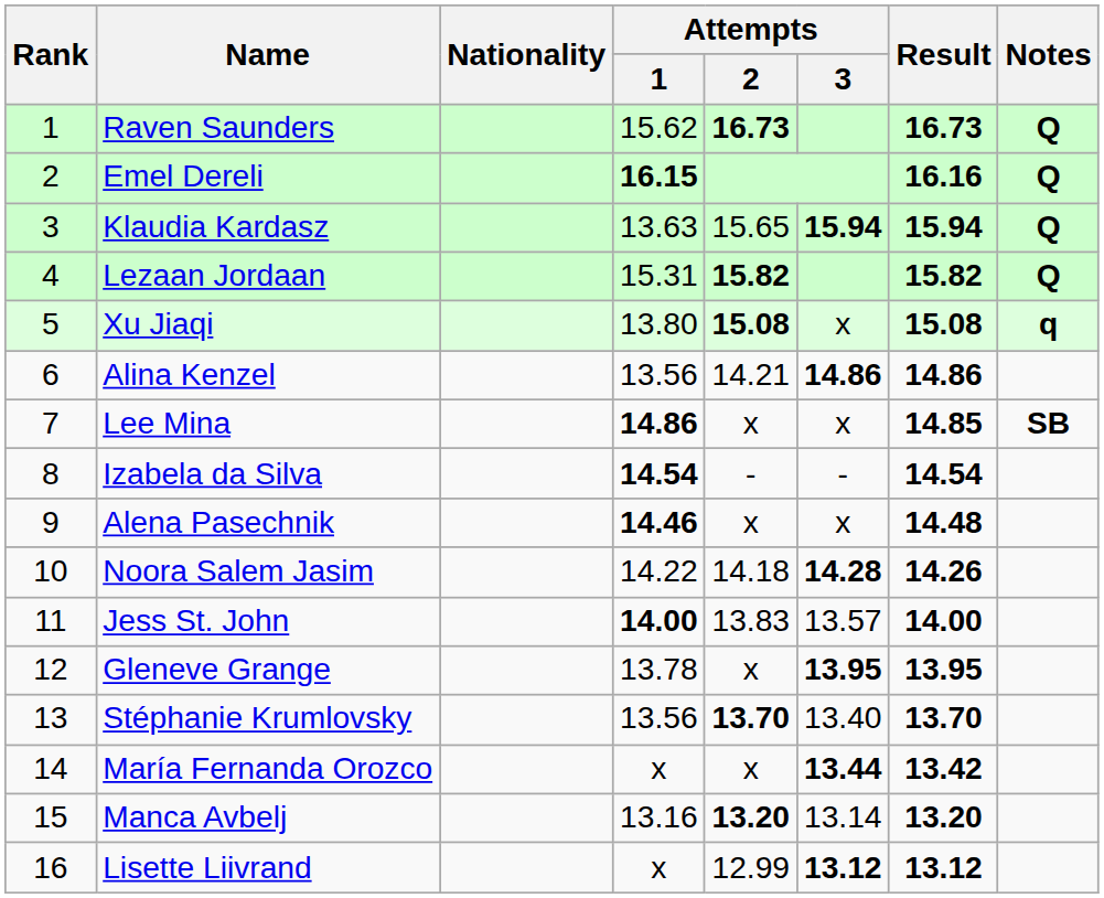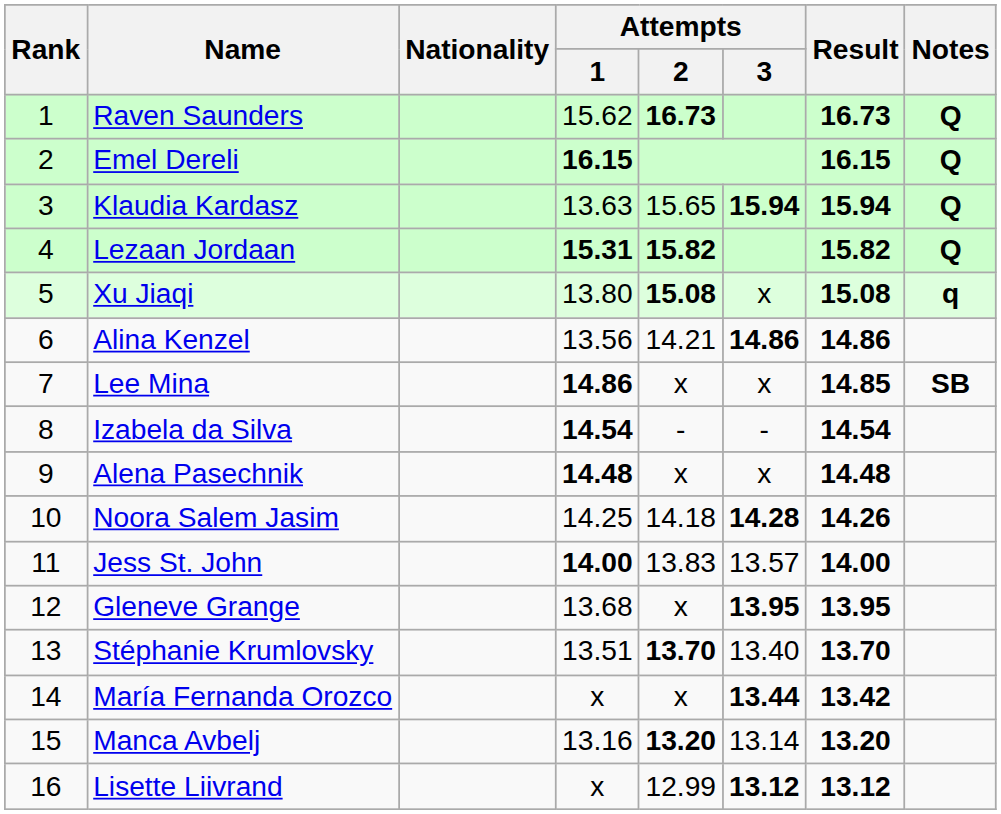Emel Dereli | Result: 16.16 -> 16.15
Lezaan Jordaan | Attempts / 1: normal -> bold
Alena Pasechnik | Attempts / 1: 14.46 -> 14.48
Noora Salem Jasim | Attempts / 1: 14.22 -> 14.25
Gleneve Grange | Attempts / 1: 13.78 -> 13.68
Stéphanie Krumlovsky | Attempts / 1: 13.56 -> 13.51
